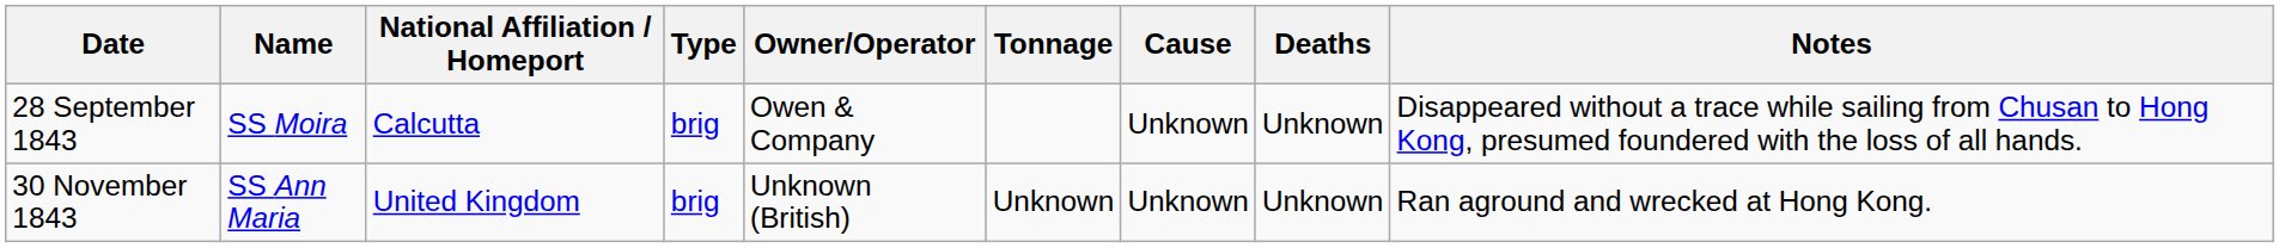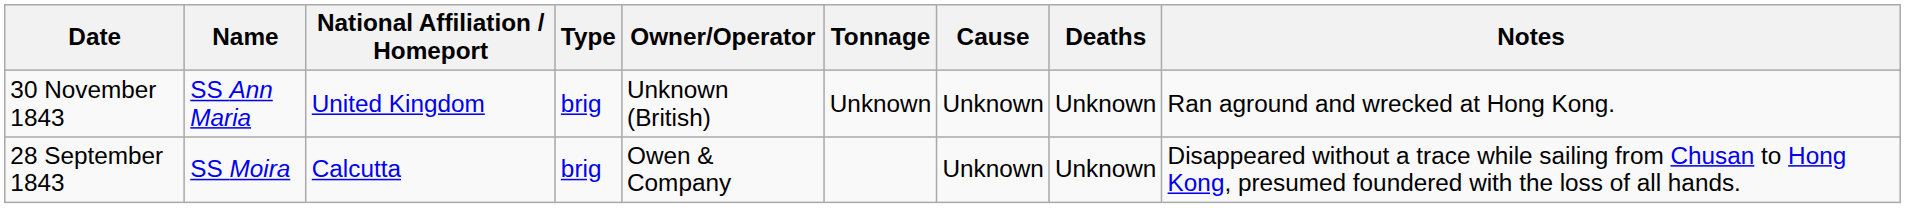rows swapped: 28 September 1843 <-> 30 November 1843
